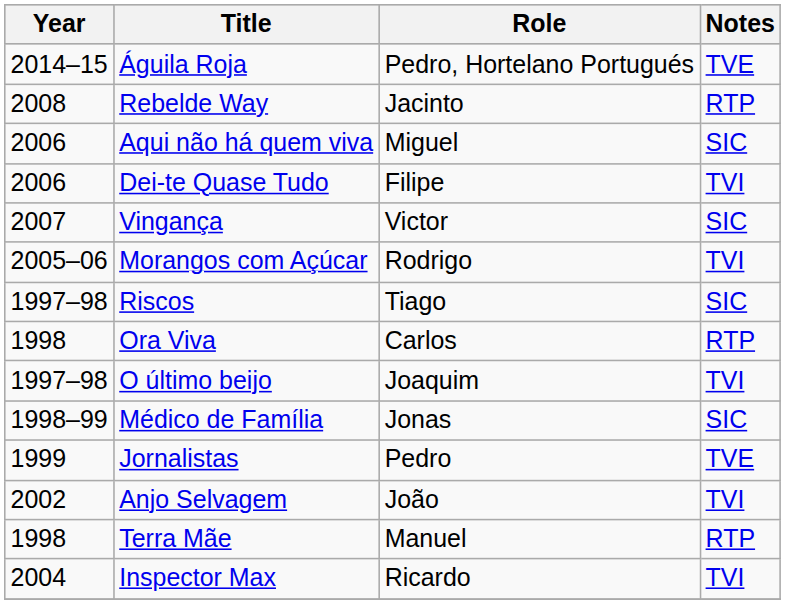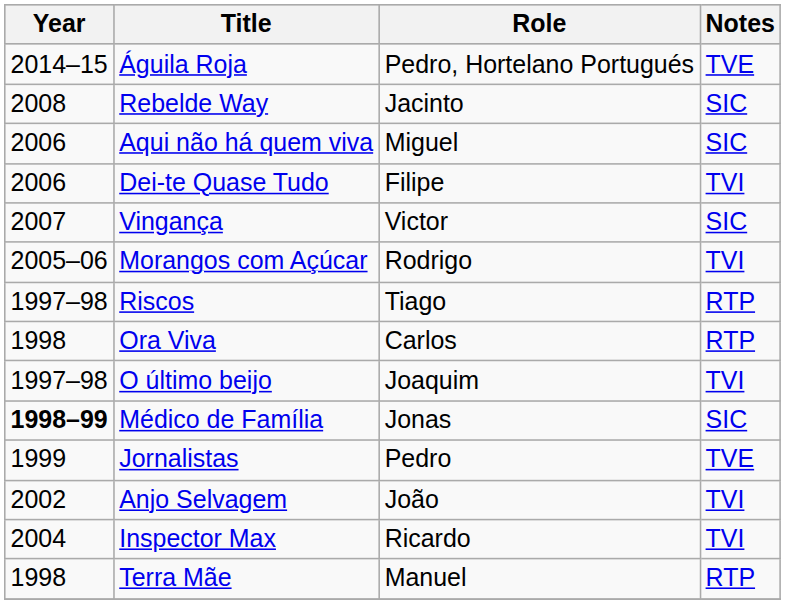Rebelde Way | Notes: RTP -> SIC
Riscos | Notes: SIC -> RTP
Médico de Família | Year: normal -> bold
rows swapped: Inspector Max <-> Terra Mãe
